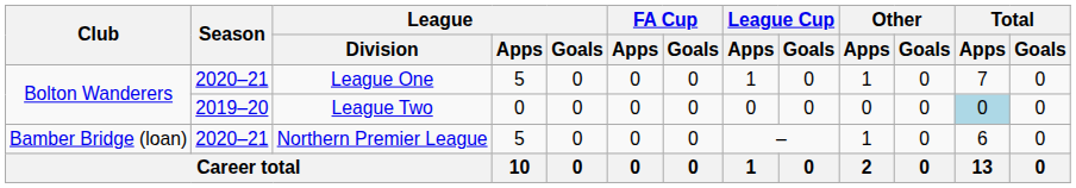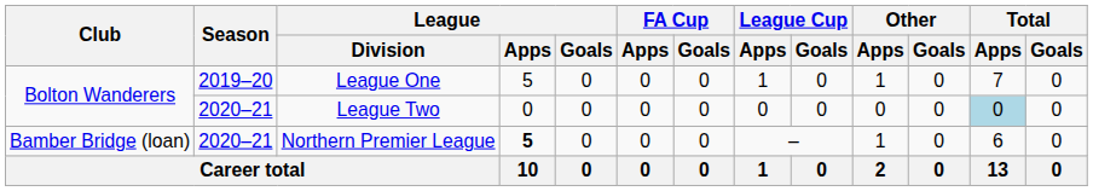League One | Season: 2020–21 -> 2019–20
League Two | Season: 2019–20 -> 2020–21
Northern Premier League | League / Apps: normal -> bold
